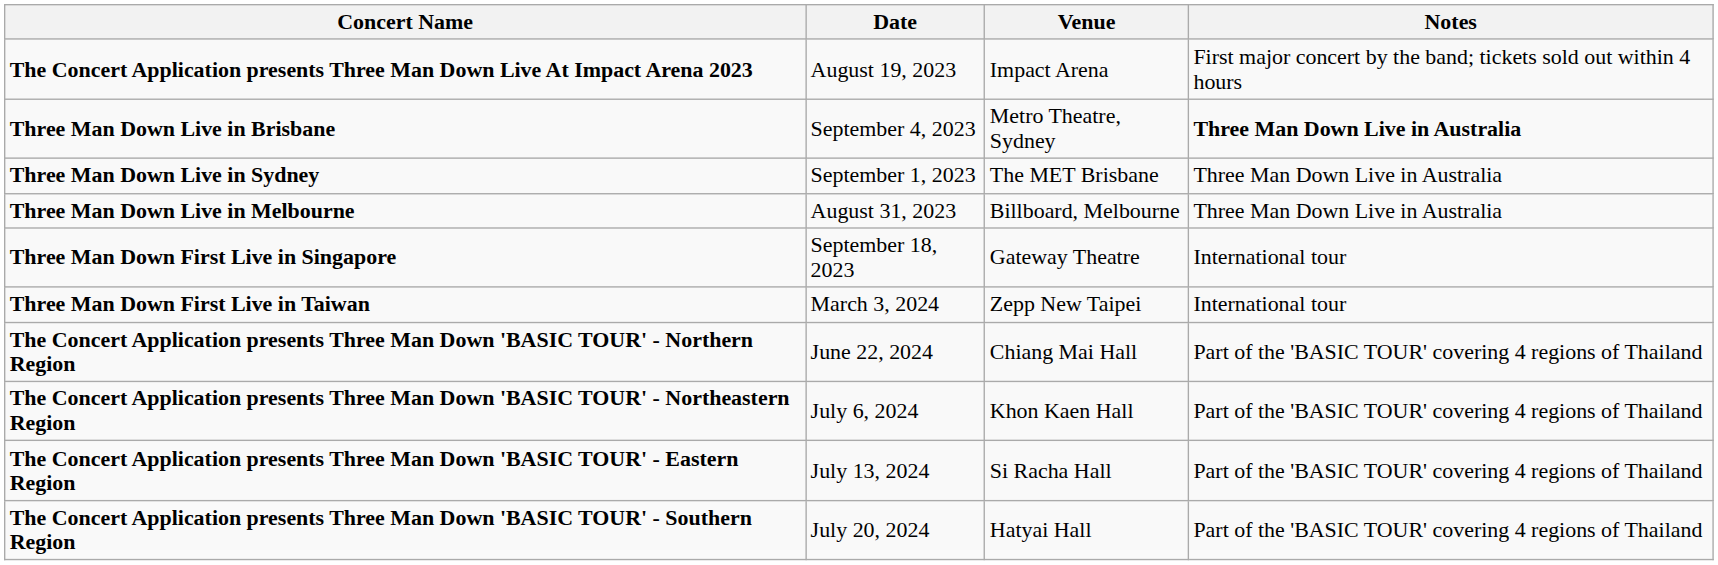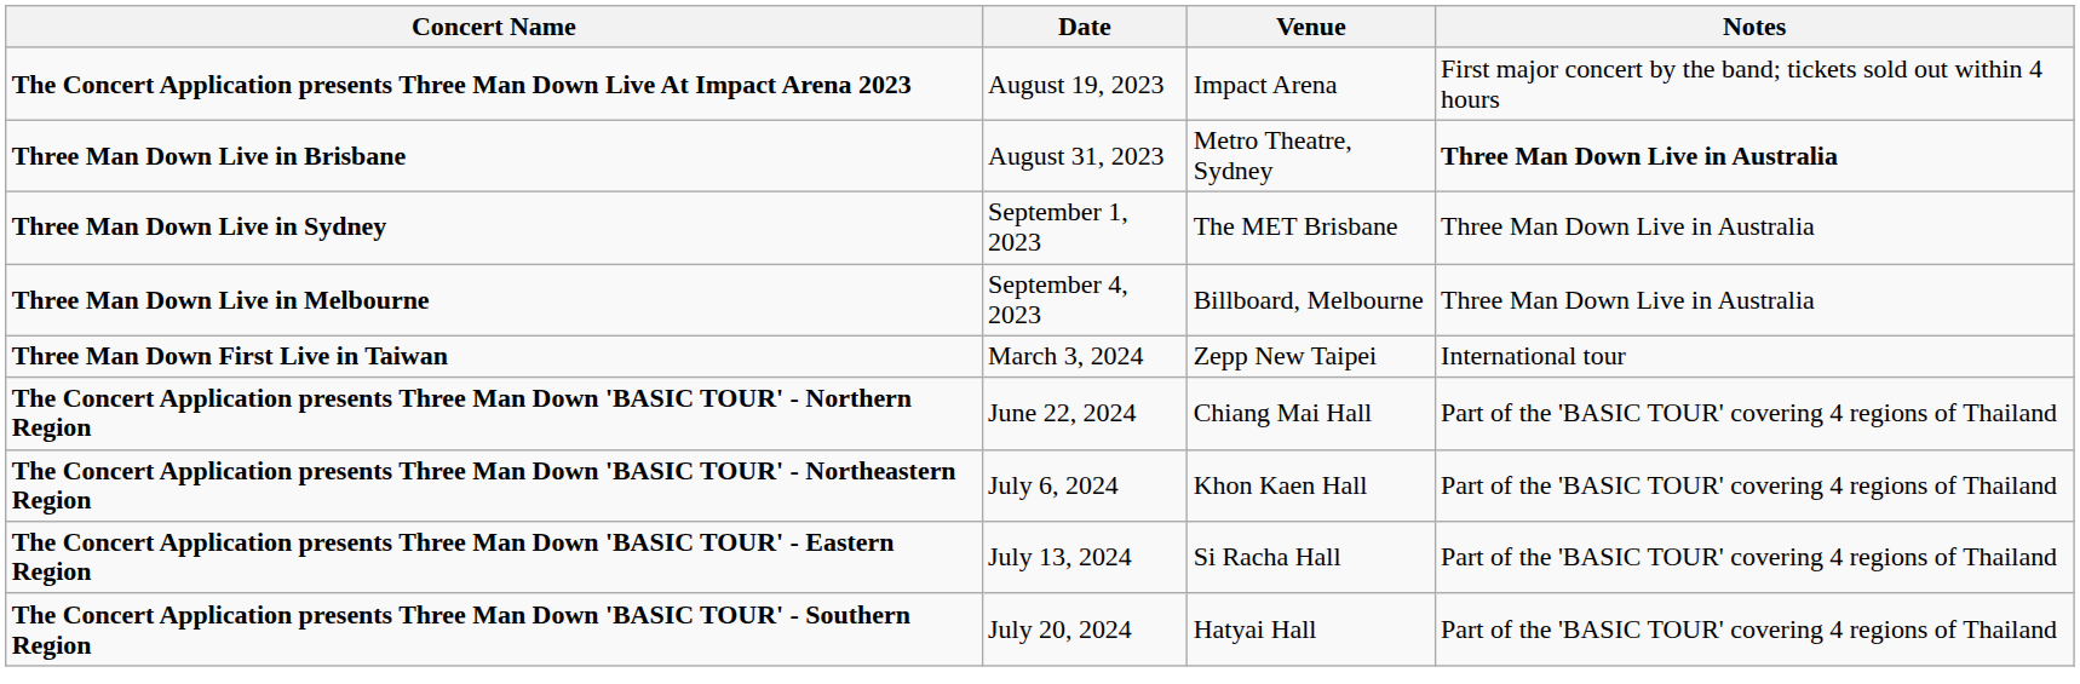Three Man Down Live in Brisbane | Date: September 4, 2023 -> August 31, 2023
Three Man Down Live in Melbourne | Date: August 31, 2023 -> September 4, 2023
- row: Three Man Down First Live in Singapore | September 18, 2023 | Gateway Theatre | International tour
